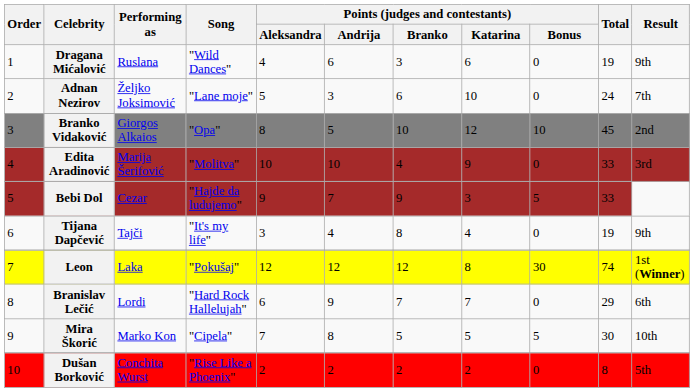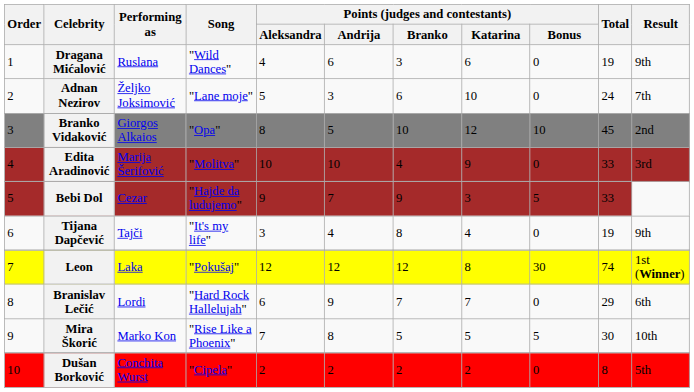Mira Škorić | Song: "Cipela" -> "Rise Like a Phoenix"
Dušan Borković | Song: "Rise Like a Phoenix" -> "Cipela"
